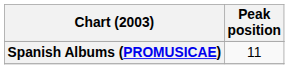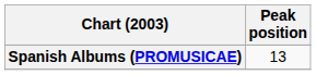Spanish Albums (PROMUSICAE) | Peak position: 11 -> 13
